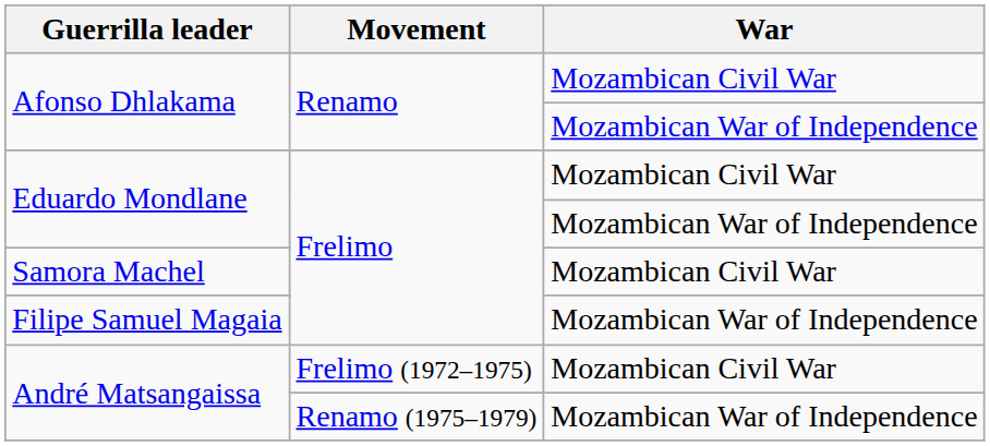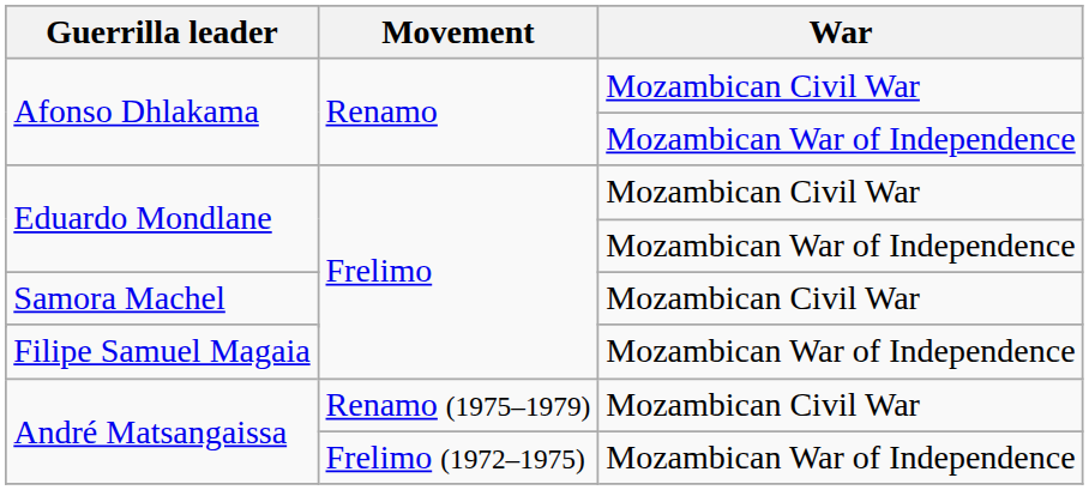André Matsangaissa / Mozambican Civil War | Movement: Frelimo (1972–1975) -> Renamo (1975–1979)
André Matsangaissa / Mozambican War of Independence | Movement: Renamo (1975–1979) -> Frelimo (1972–1975)
